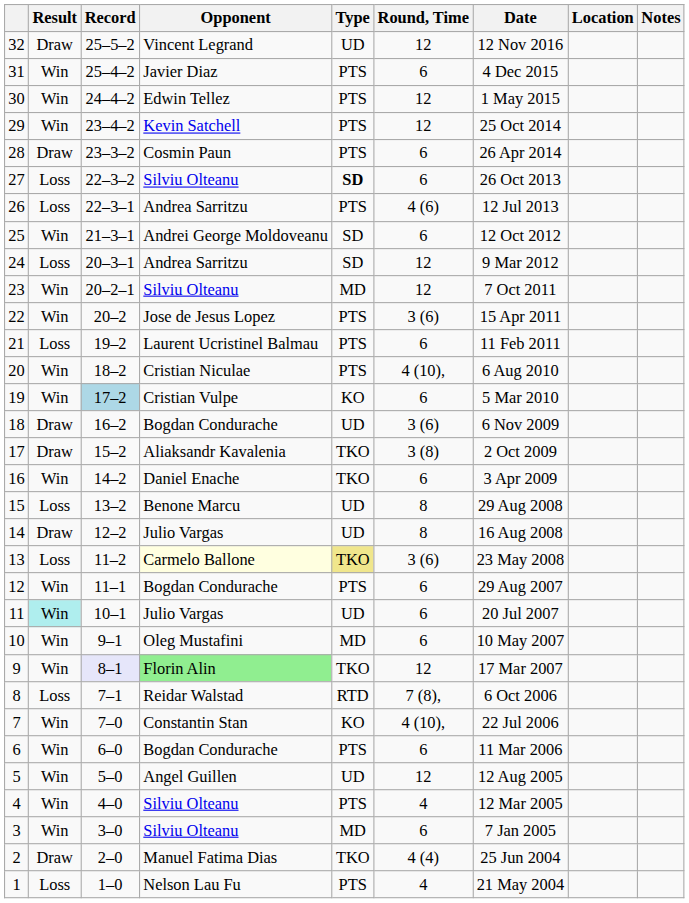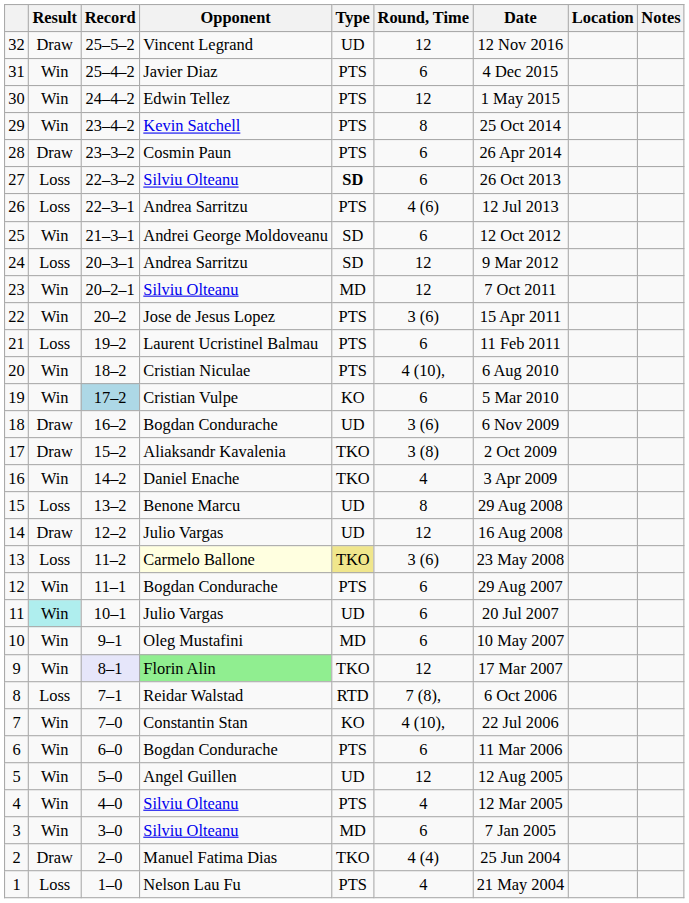29 | Round, Time: 12 -> 8
16 | Round, Time: 6 -> 4
14 | Round, Time: 8 -> 12
